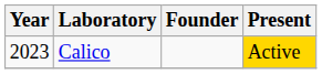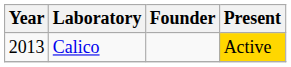Calico | Year: 2023 -> 2013
